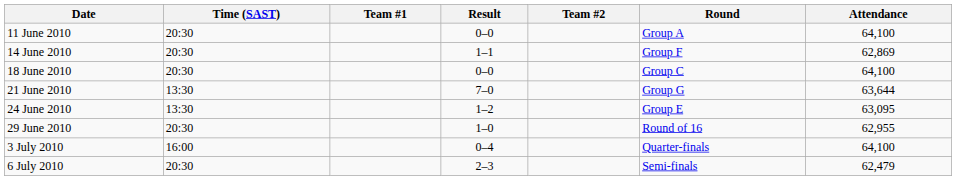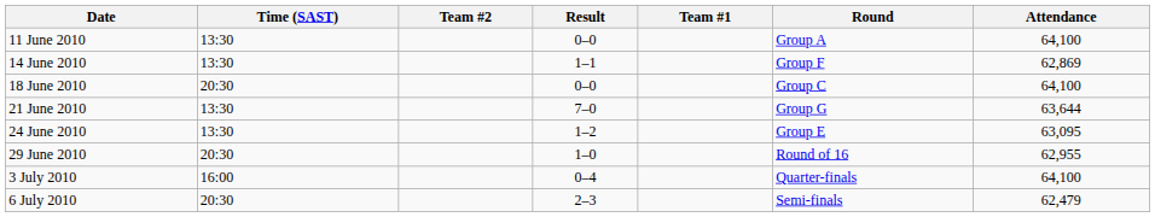columns swapped: Team #1 <-> Team #2
11 June 2010 | Time (SAST): 20:30 -> 13:30
14 June 2010 | Time (SAST): 20:30 -> 13:30
